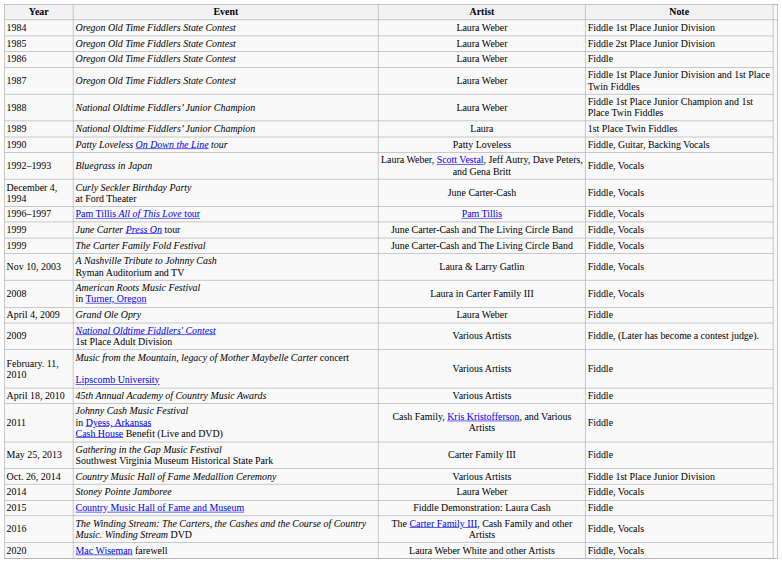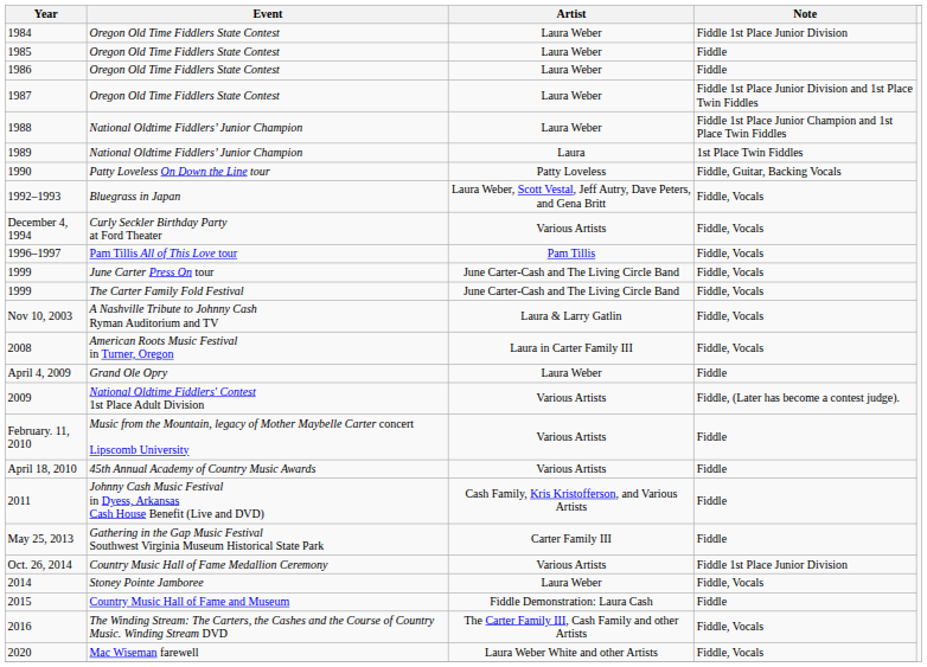1985 | Note: Fiddle 2st Place Junior Division -> Fiddle
December 4, 1994 | Artist: June Carter-Cash -> Various Artists
